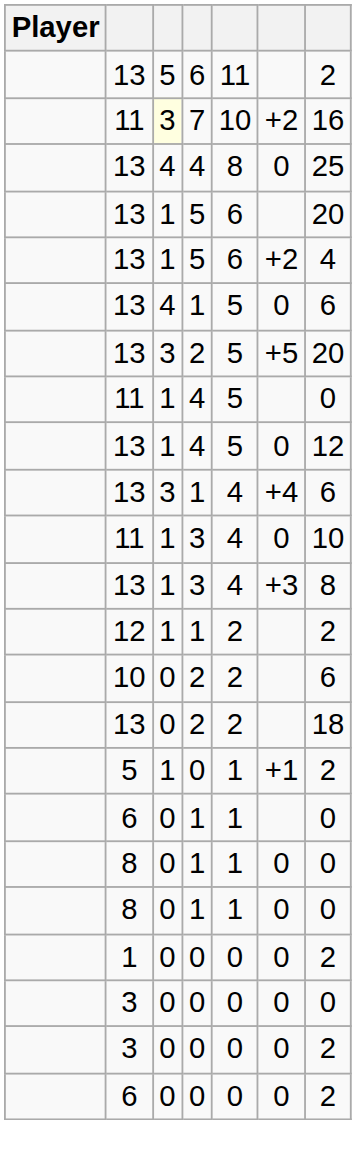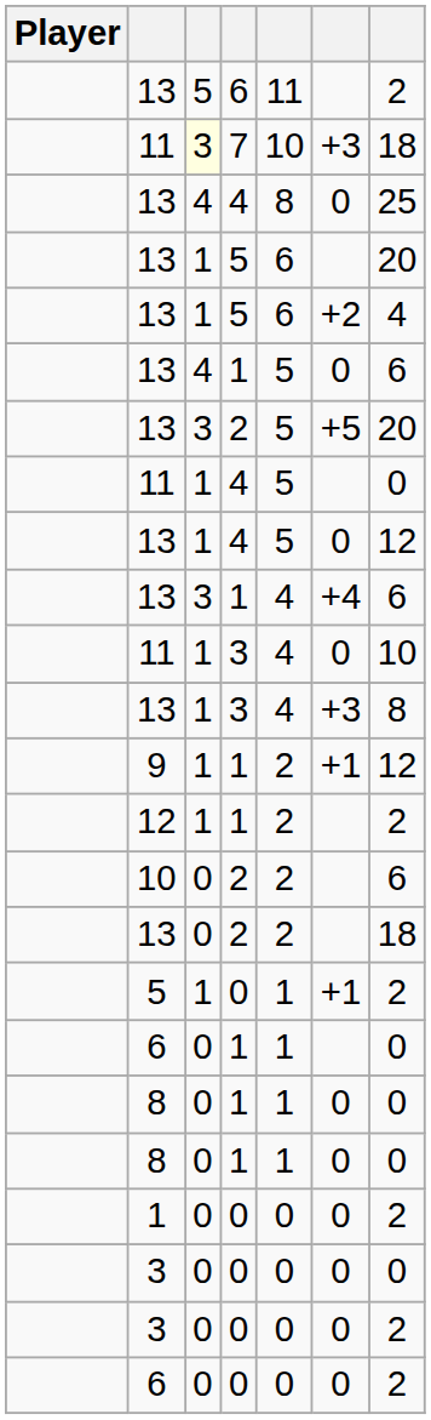11 / 7 | column 6: +2 -> +3
11 / 7 | column 7: 16 -> 18
+ row: 9 | 1 | 1 | 2 | +1 | 12
